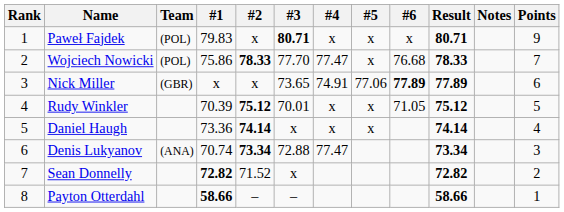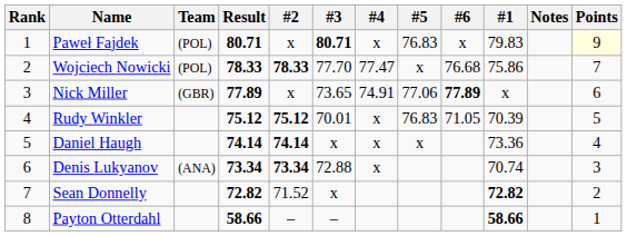columns swapped: #1 <-> Result
Paweł Fajdek | #5: x -> 76.83
Paweł Fajdek | Points: no background -> lightyellow background
Rudy Winkler | #5: x -> 76.83
Denis Lukyanov | #4: 77.47 -> x
